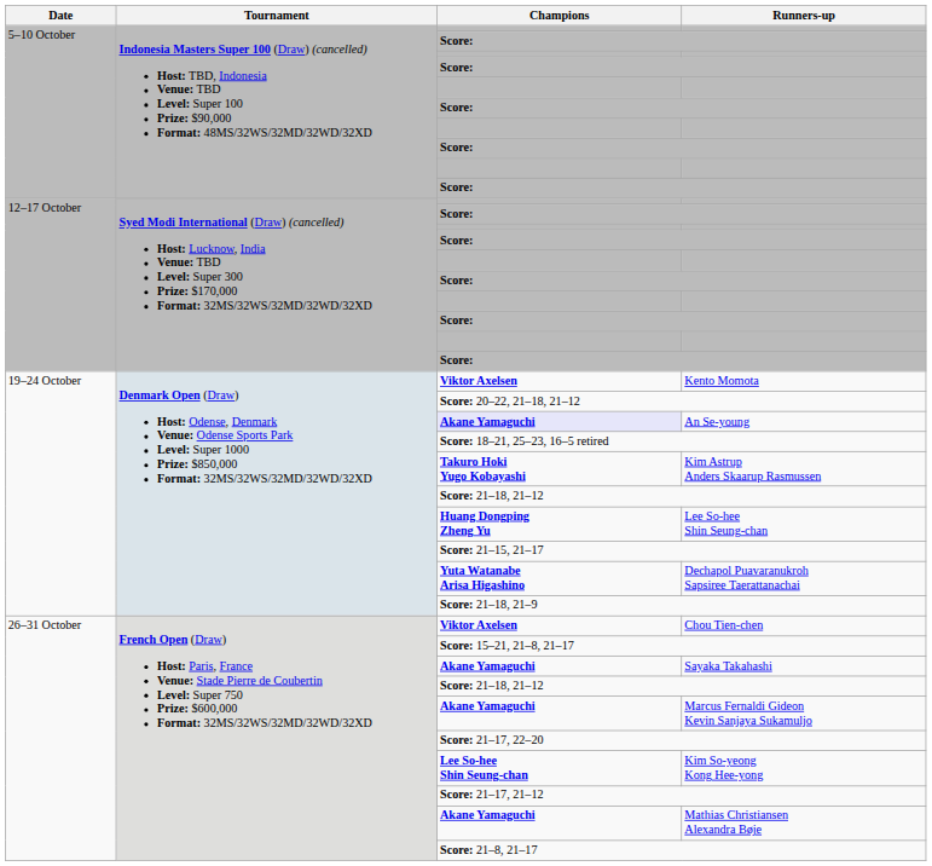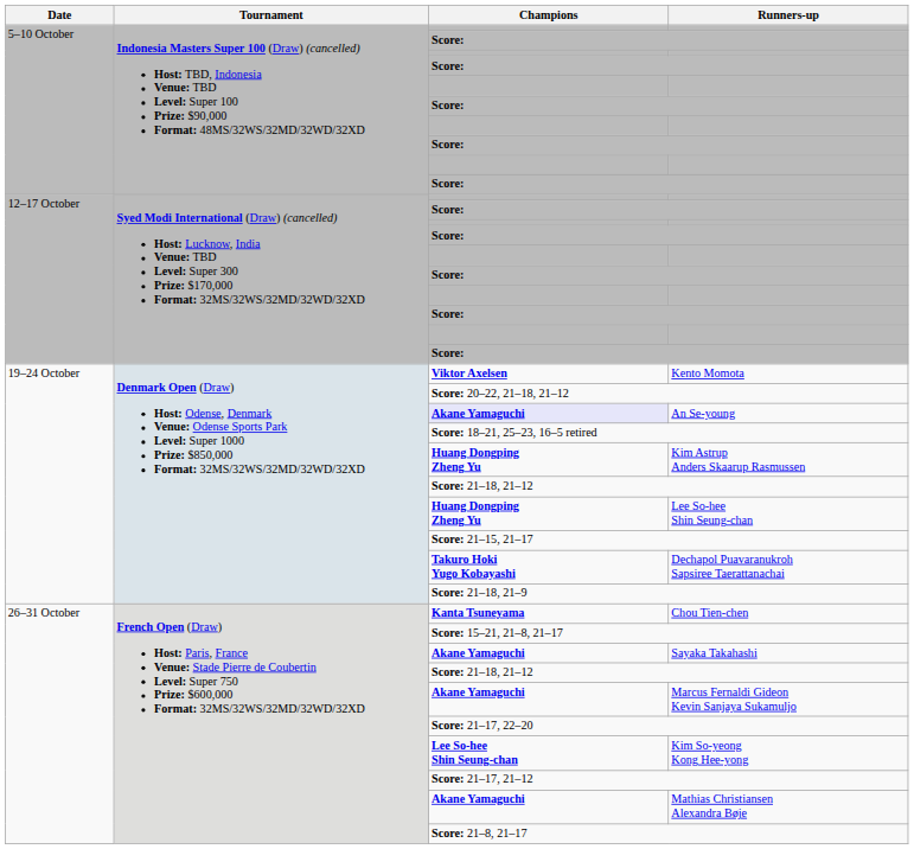Kim Astrup Anders Skaarup Rasmussen | Champions: Takuro Hoki Yugo Kobayashi -> Huang Dongping Zheng Yu
Dechapol Puavaranukroh Sapsiree Taerattanachai | Champions: Yuta Watanabe Arisa Higashino -> Takuro Hoki Yugo Kobayashi
Chou Tien-chen | Champions: Viktor Axelsen -> Kanta Tsuneyama
